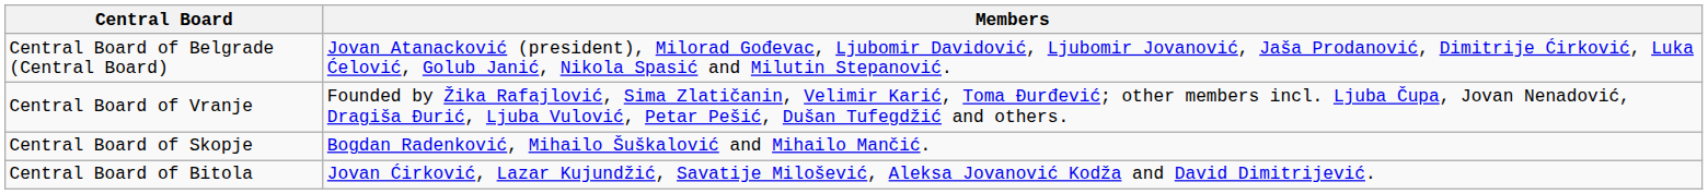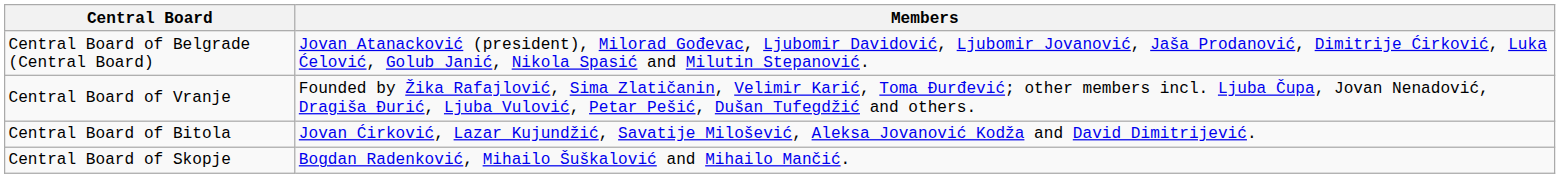rows swapped: Central Board of Skopje <-> Central Board of Bitola
